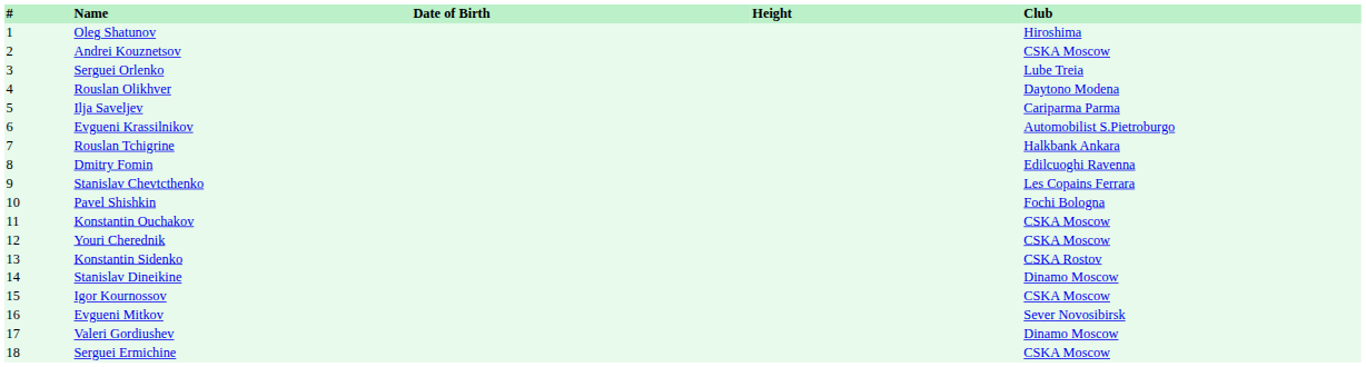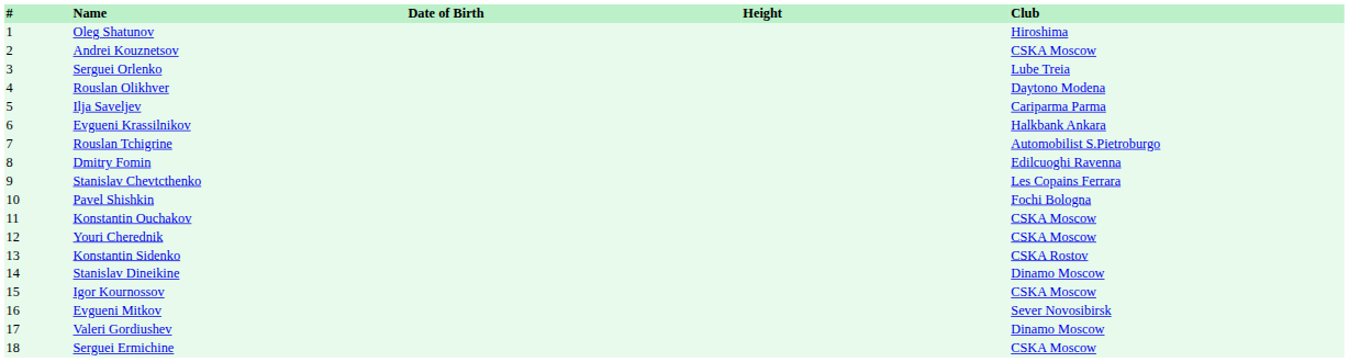Evgueni Krassilnikov | Club: Automobilist S.Pietroburgo -> Halkbank Ankara
Rouslan Tchigrine | Club: Halkbank Ankara -> Automobilist S.Pietroburgo
